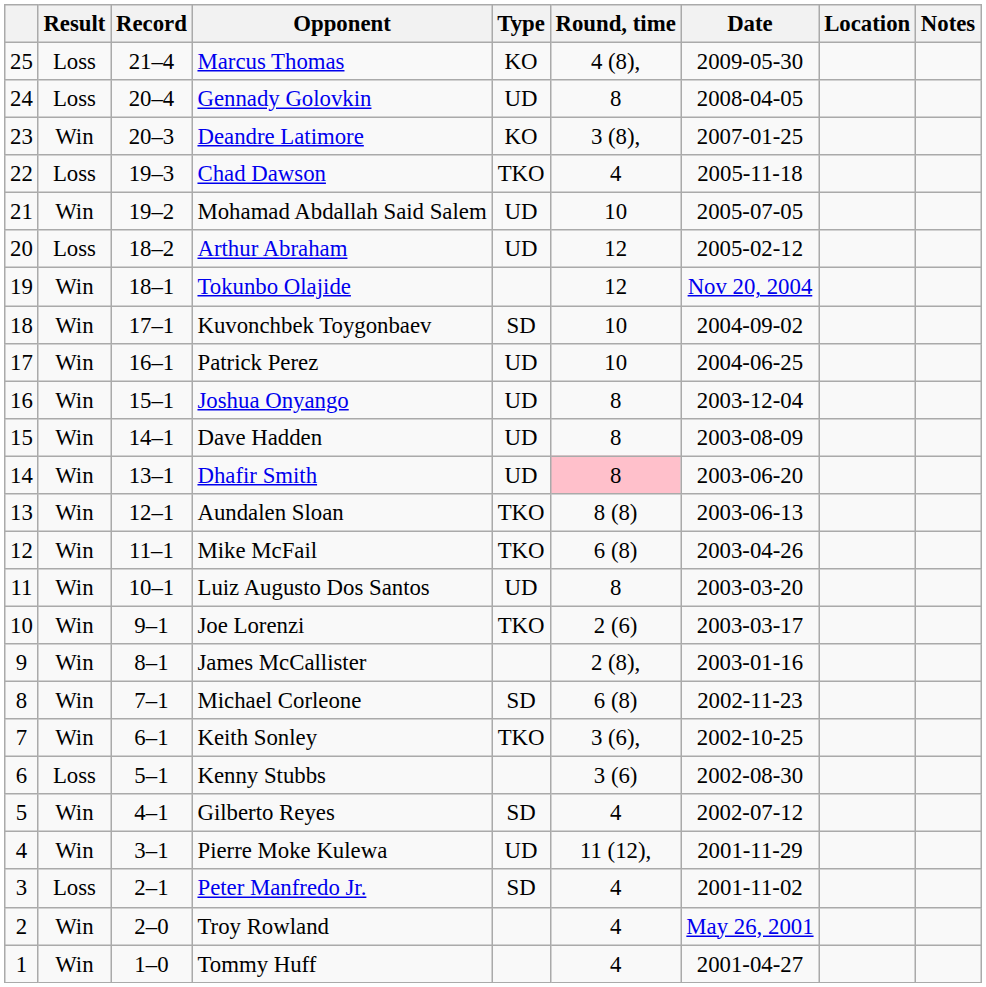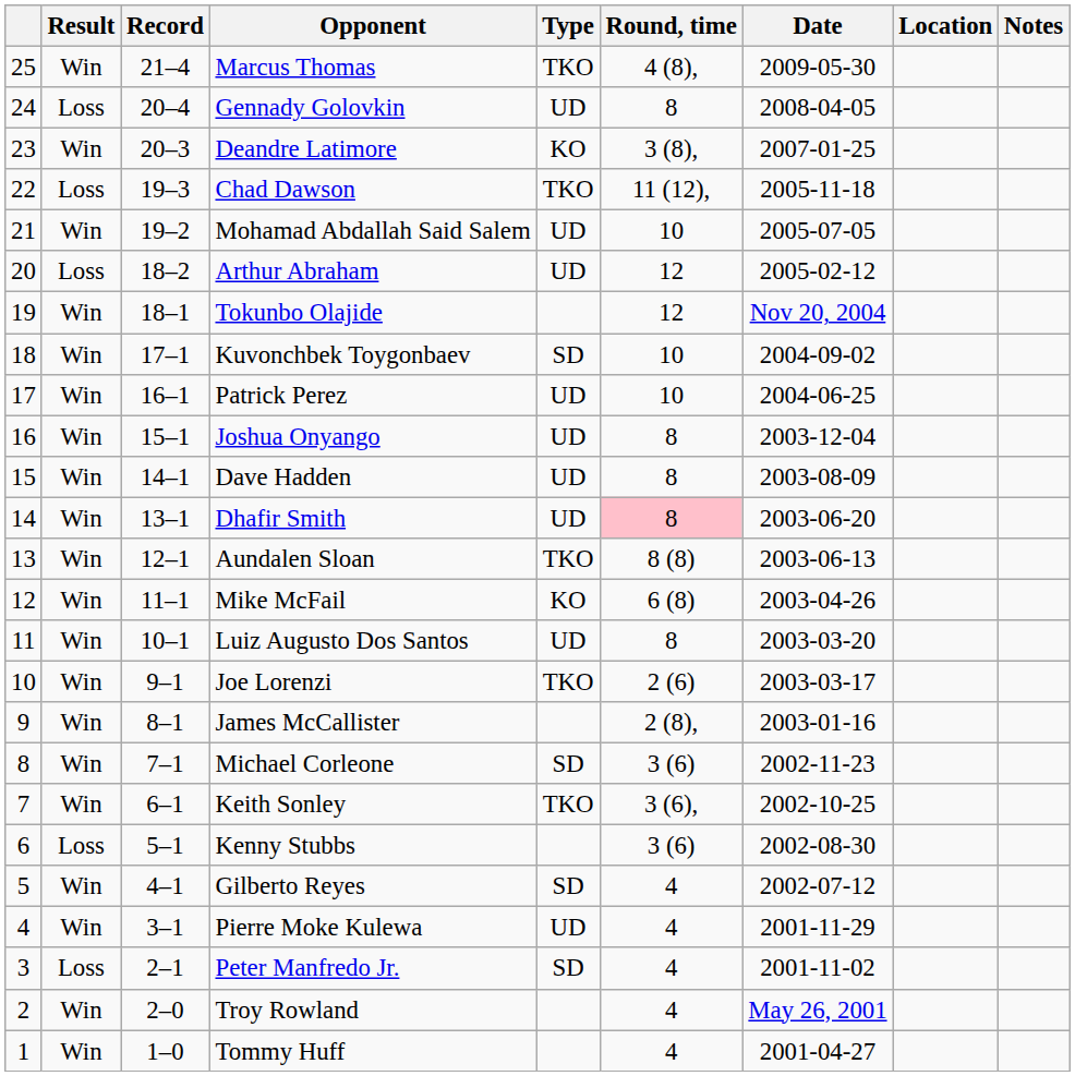Marcus Thomas | Result: Loss -> Win
Marcus Thomas | Type: KO -> TKO
Chad Dawson | Round, time: 4 -> 11 (12),
Mike McFail | Type: TKO -> KO
Michael Corleone | Round, time: 6 (8) -> 3 (6)
Pierre Moke Kulewa | Round, time: 11 (12), -> 4
